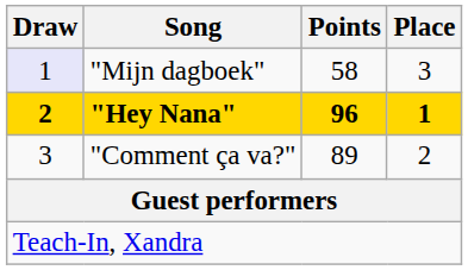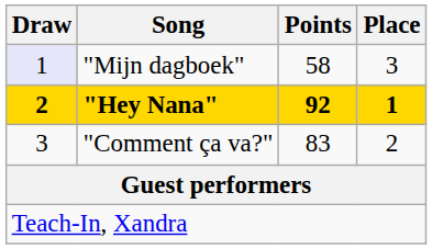"Hey Nana" | Points: 96 -> 92
"Comment ça va?" | Points: 89 -> 83
